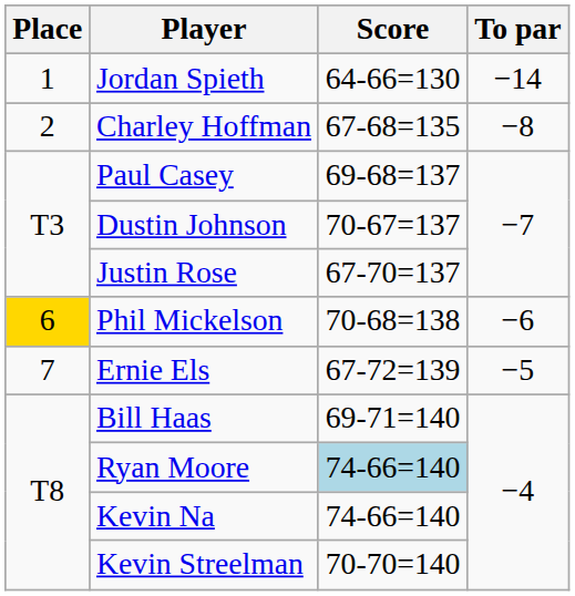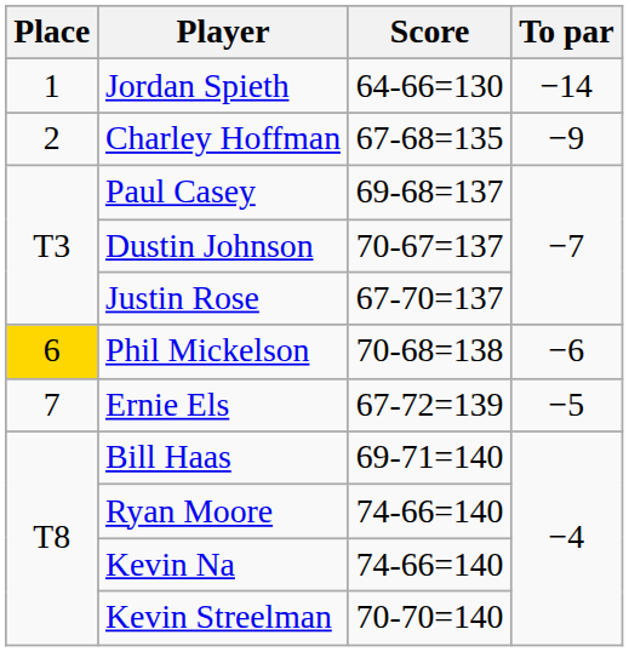Charley Hoffman | To par: −8 -> −9
Ryan Moore | Score: lightblue background -> no background
